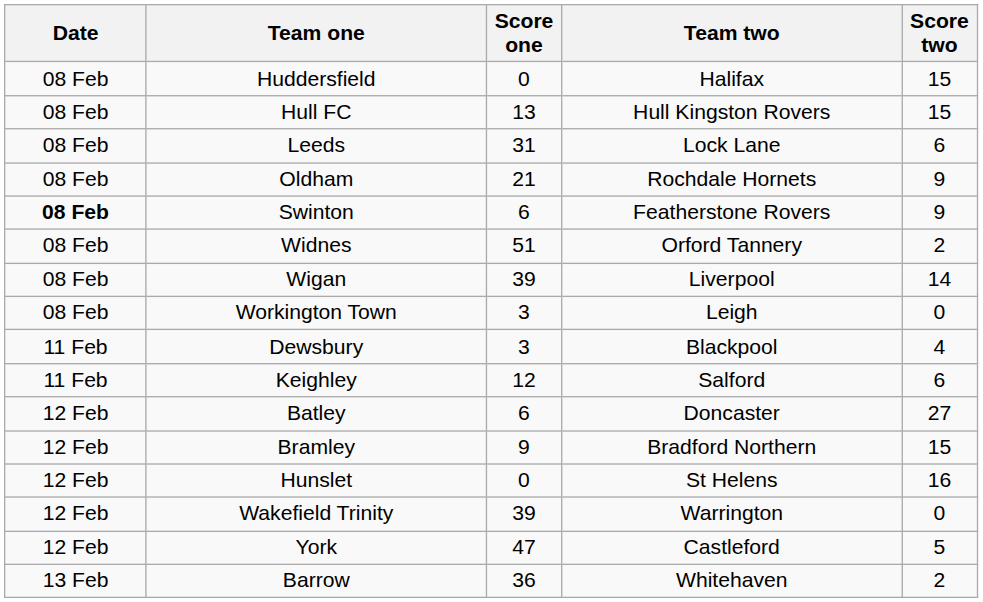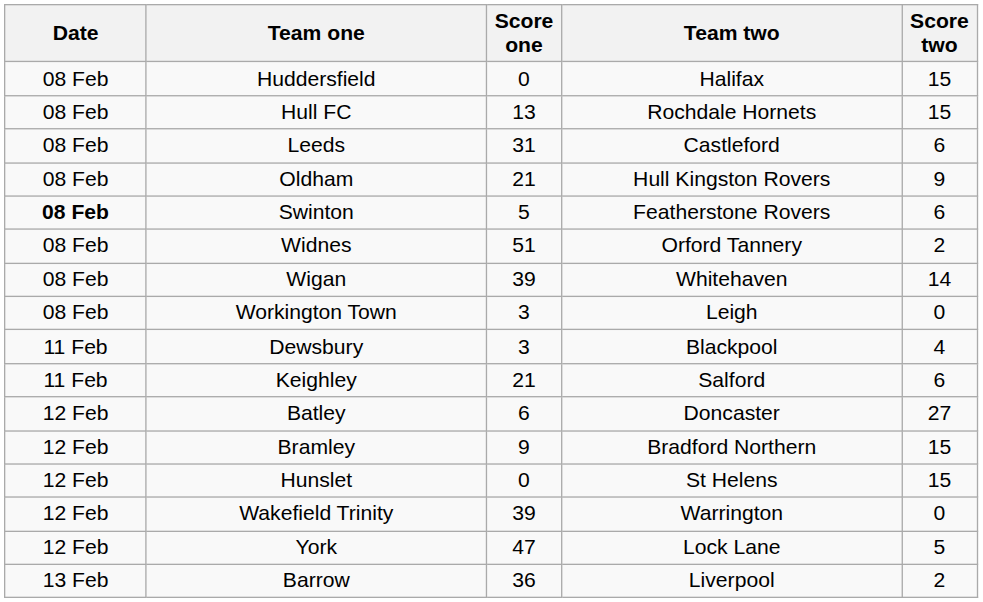Hull FC | Team two: Hull Kingston Rovers -> Rochdale Hornets
Leeds | Team two: Lock Lane -> Castleford
Oldham | Team two: Rochdale Hornets -> Hull Kingston Rovers
Swinton | Score one: 6 -> 5
Swinton | Score two: 9 -> 6
Wigan | Team two: Liverpool -> Whitehaven
Keighley | Score one: 12 -> 21
Hunslet | Score two: 16 -> 15
York | Team two: Castleford -> Lock Lane
Barrow | Team two: Whitehaven -> Liverpool
